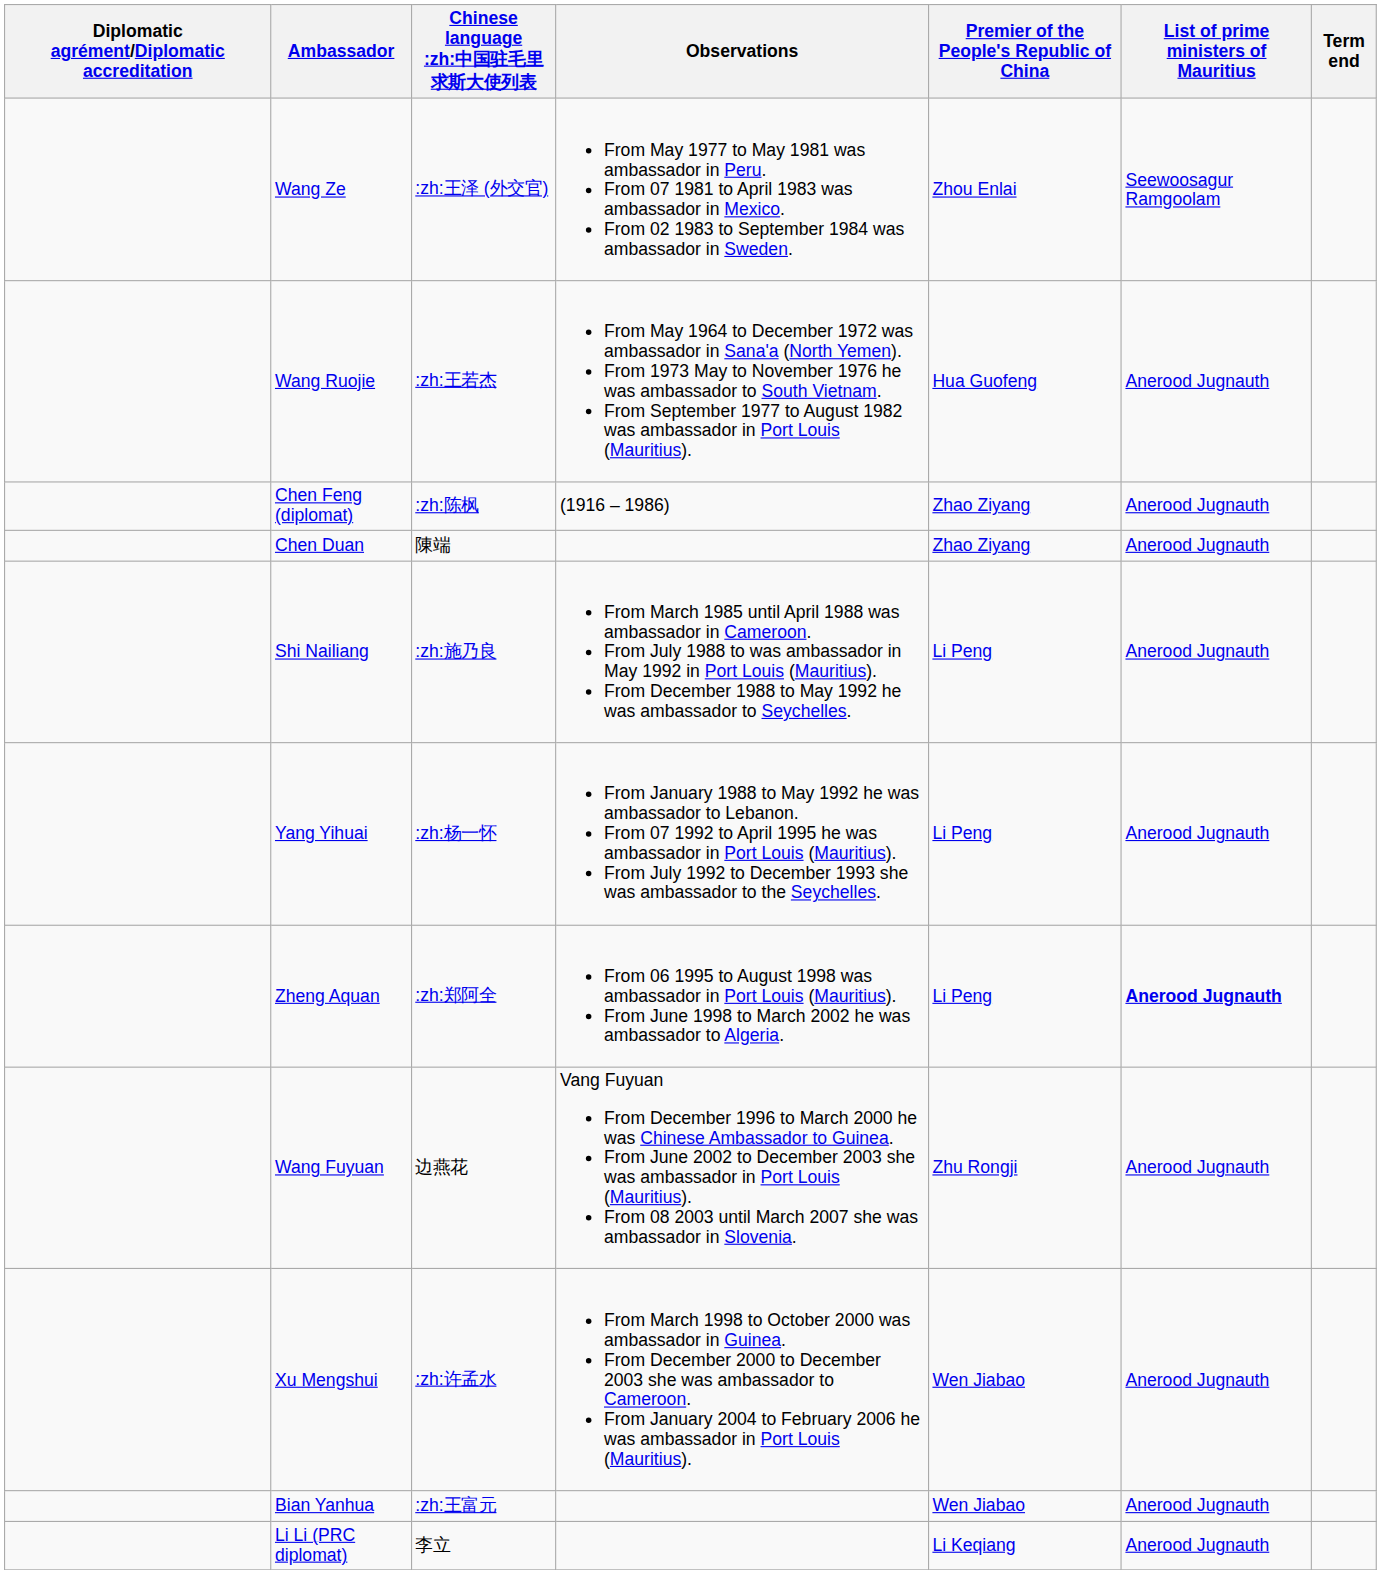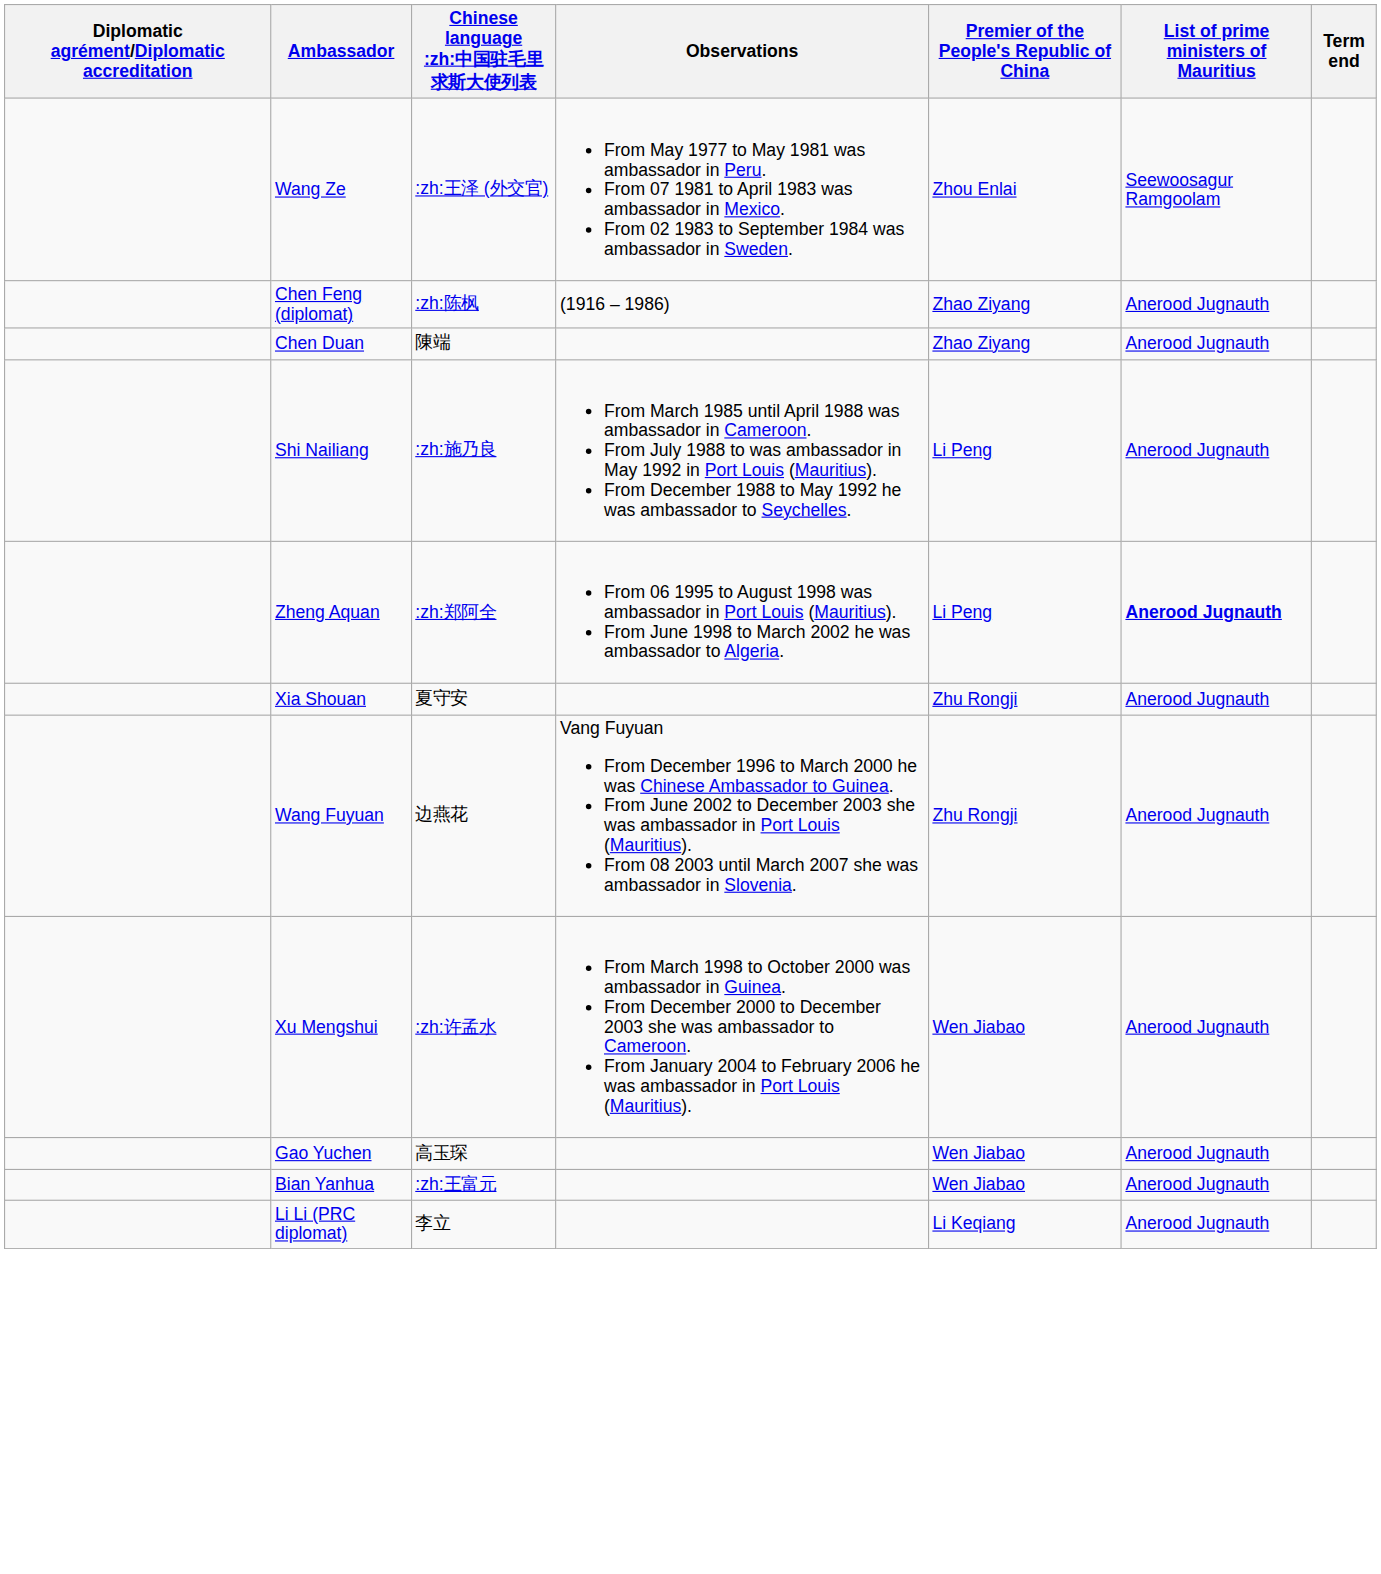- row: Wang Ruojie | :zh:王若杰 | From May 1964 to December 1972 was ambassador in Sana'a (North Yemen). From 1973 May to November 1976 he was ambassador to South Vietnam. From September 1977 to August 1982 was ambassador in Port Louis (Mauritius). | Hua Guofeng | Anerood Jugnauth
- row: Yang Yihuai | :zh:杨一怀 | From January 1988 to May 1992 he was ambassador to Lebanon. From 07 1992 to April 1995 he was ambassador in Port Louis (Mauritius). From July 1992 to December 1993 she was ambassador to the Seychelles. | Li Peng | Anerood Jugnauth
+ row: Xia Shouan | 夏守安 | Zhu Rongji | Anerood Jugnauth
+ row: Gao Yuchen | 高玉琛 | Wen Jiabao | Anerood Jugnauth
